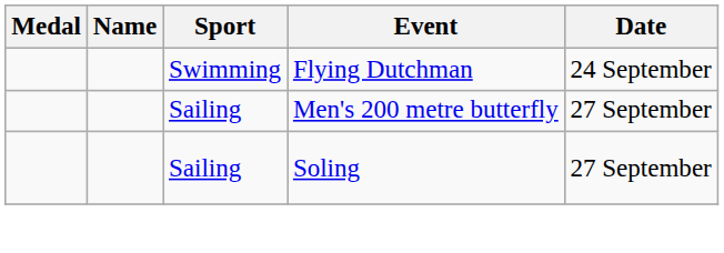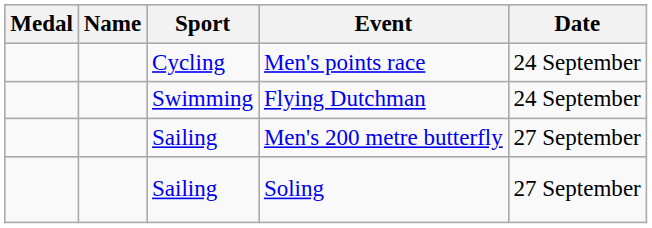+ row: Cycling | Men's points race | 24 September
